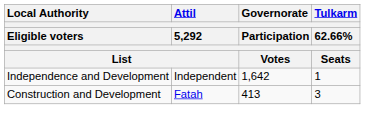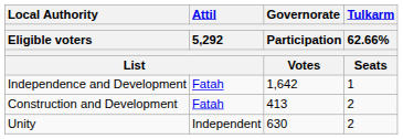Independence and Development | Attil / 5,292 / List: Independent -> Fatah
Construction and Development | Tulkarm / 62.66% / Seats: 3 -> 2
+ row: Unity | Independent | 630 | 2
